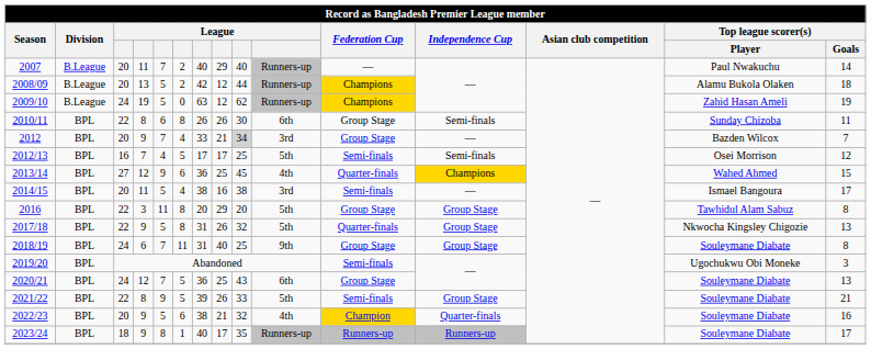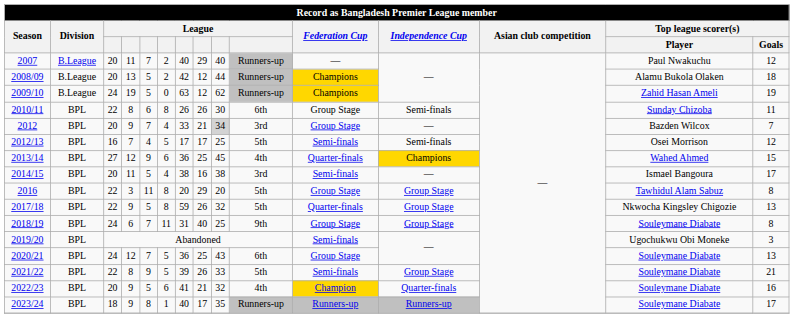2007 | Top league scorer(s) / Goals: 14 -> 12
2017/18 | column 7: 31 -> 59
2022/23 | column 7: 38 -> 41
